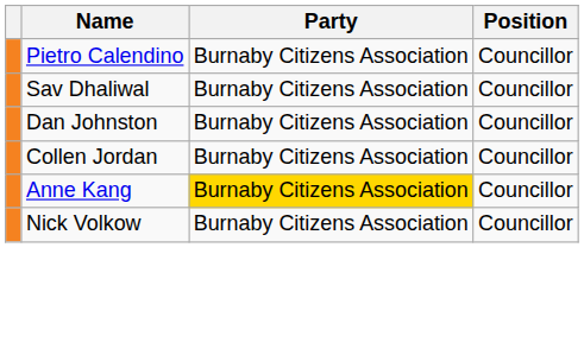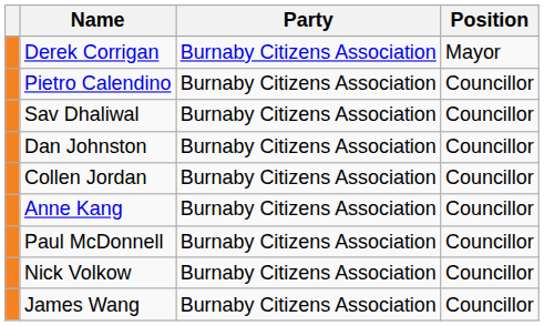+ row: Derek Corrigan | Burnaby Citizens Association | Mayor
Anne Kang | Party: gold background -> no background
+ row: Paul McDonnell | Burnaby Citizens Association | Councillor
+ row: James Wang | Burnaby Citizens Association | Councillor
